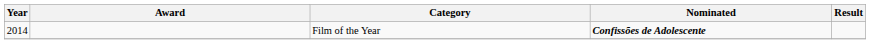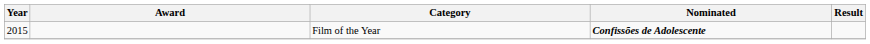Film of the Year | Year: 2014 -> 2015
